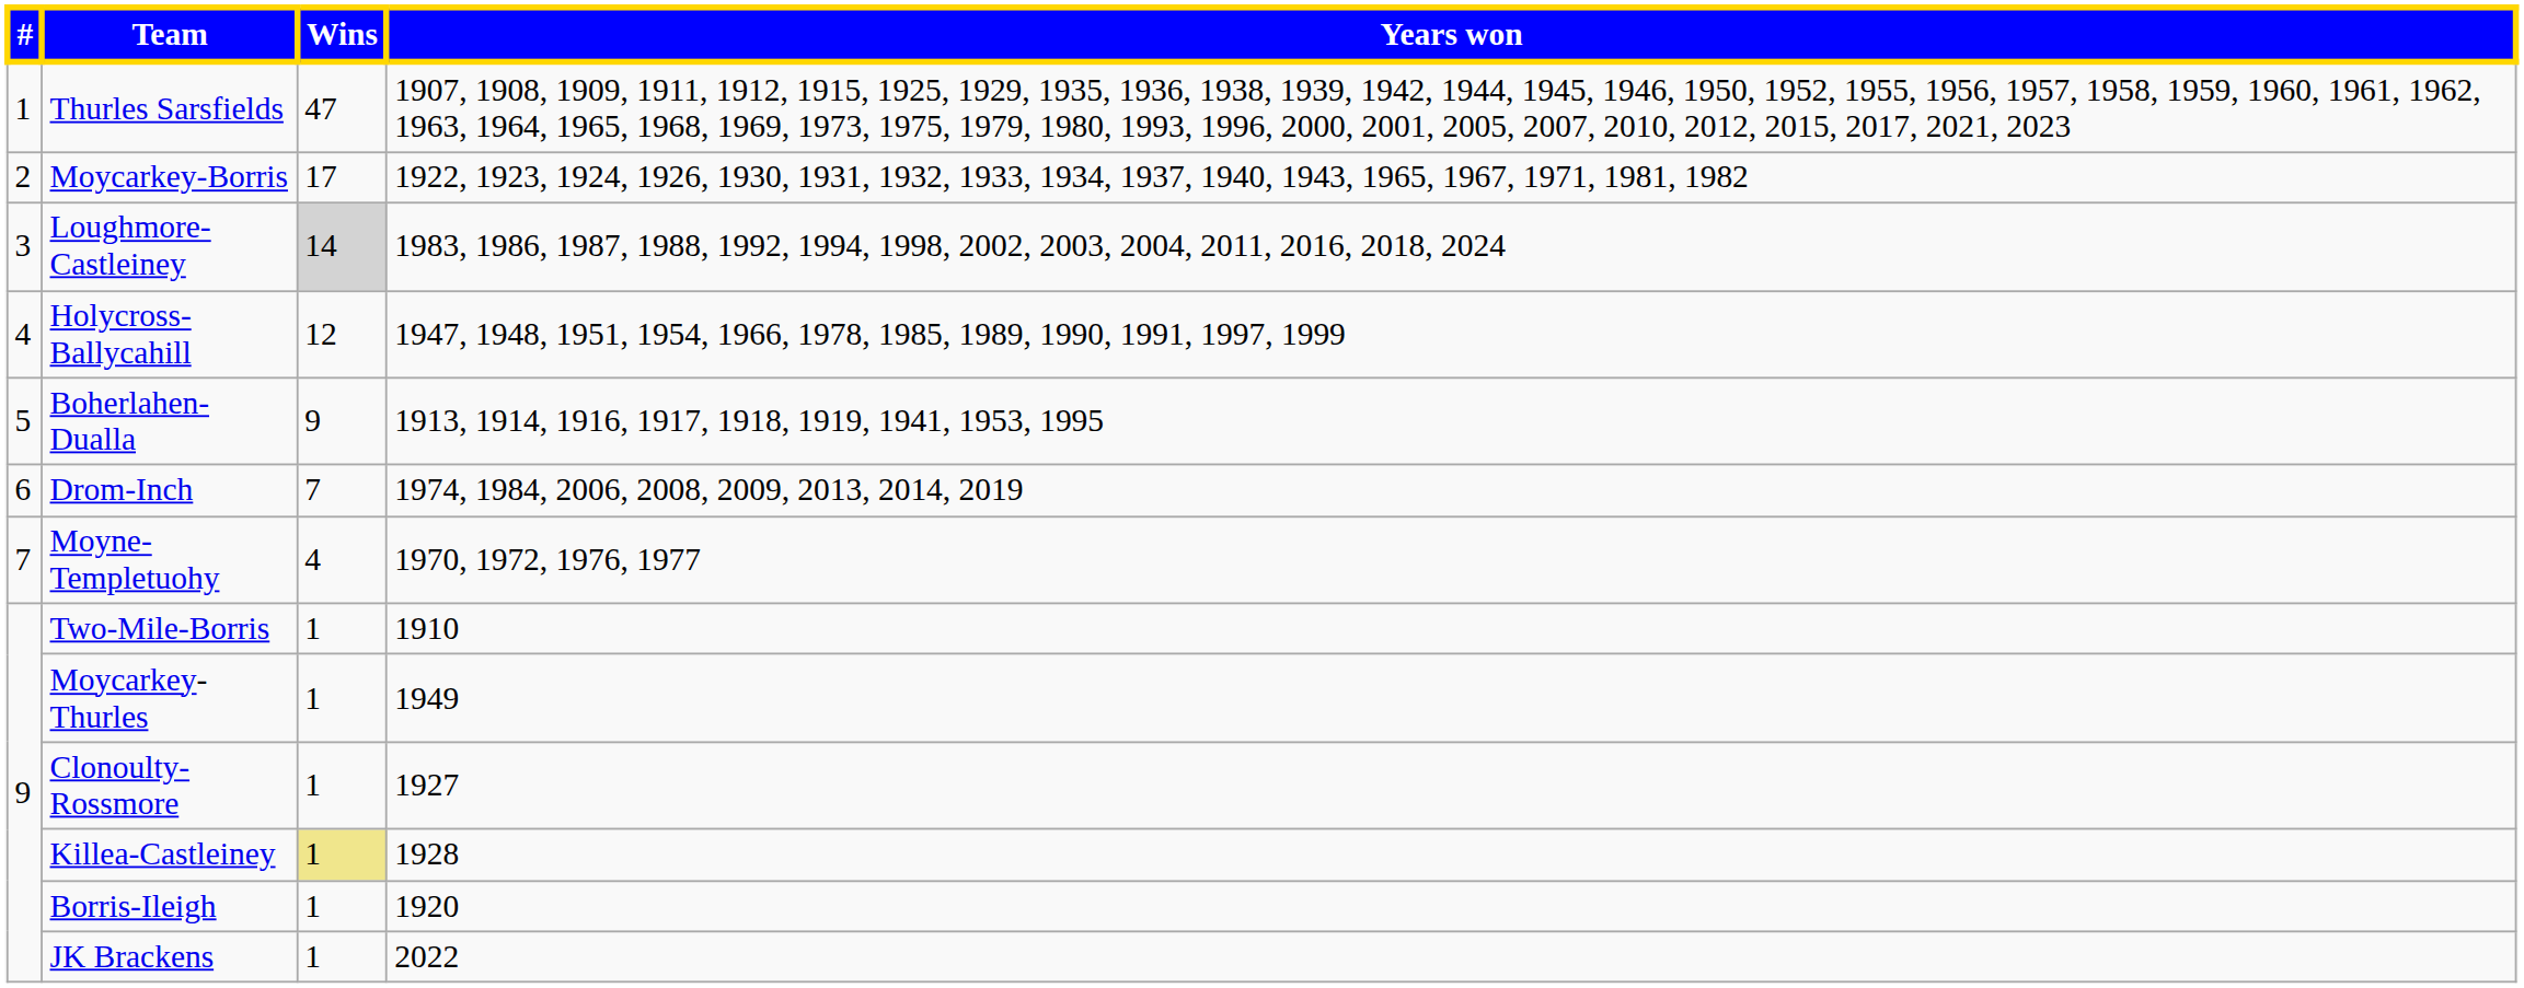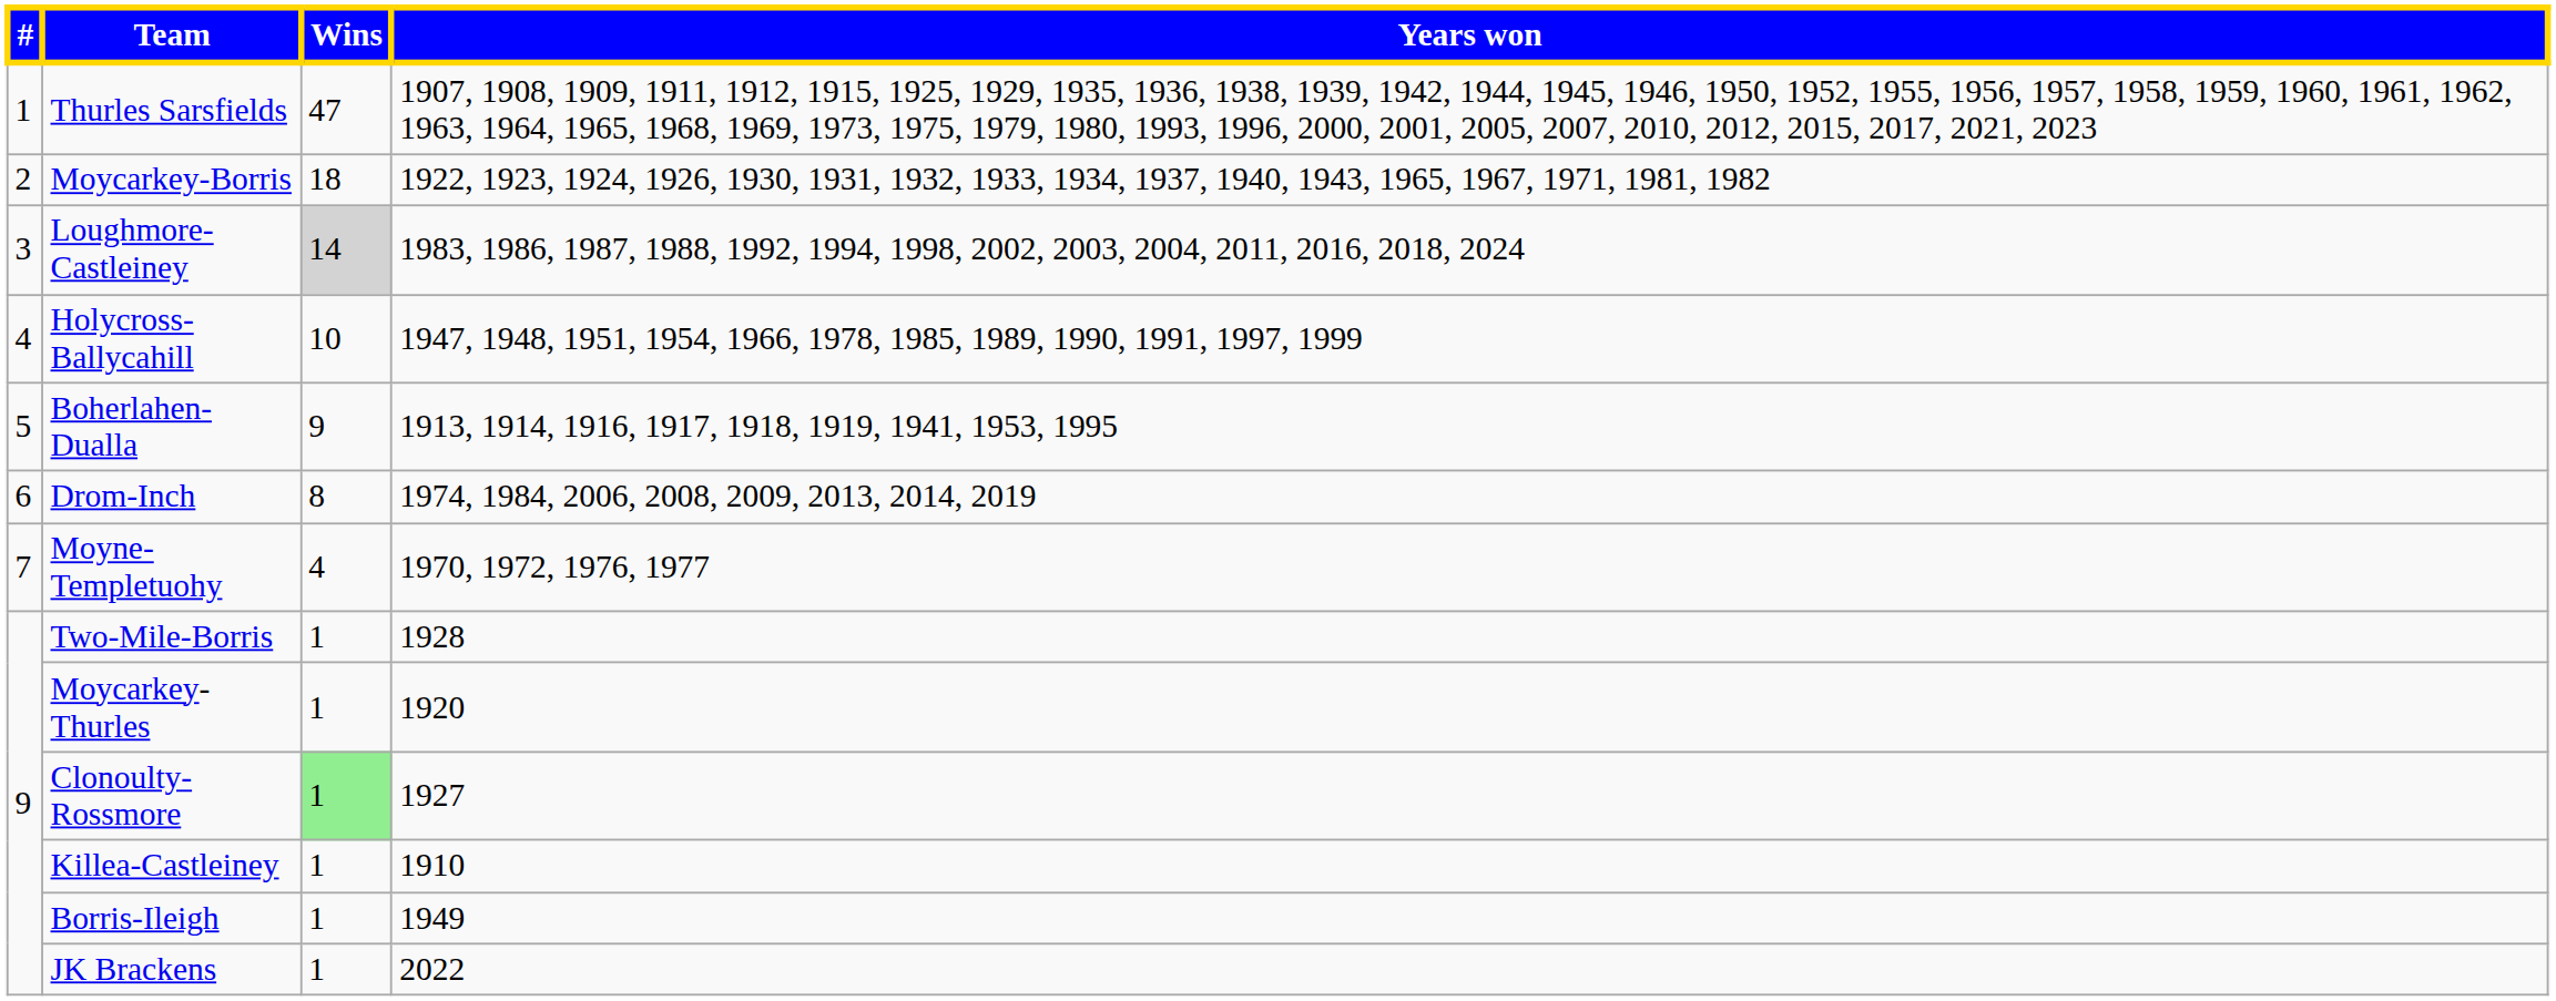Moycarkey-Borris | Wins: 17 -> 18
Holycross-Ballycahill | Wins: 12 -> 10
Drom-Inch | Wins: 7 -> 8
Two-Mile-Borris | Years won: 1910 -> 1928
Moycarkey-Thurles | Years won: 1949 -> 1920
Clonoulty-Rossmore | Wins: no background -> lightgreen background
Killea-Castleiney | Wins: khaki background -> no background
Killea-Castleiney | Years won: 1928 -> 1910
Borris-Ileigh | Years won: 1920 -> 1949
